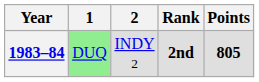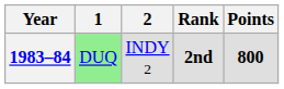2nd | Points: 805 -> 800
